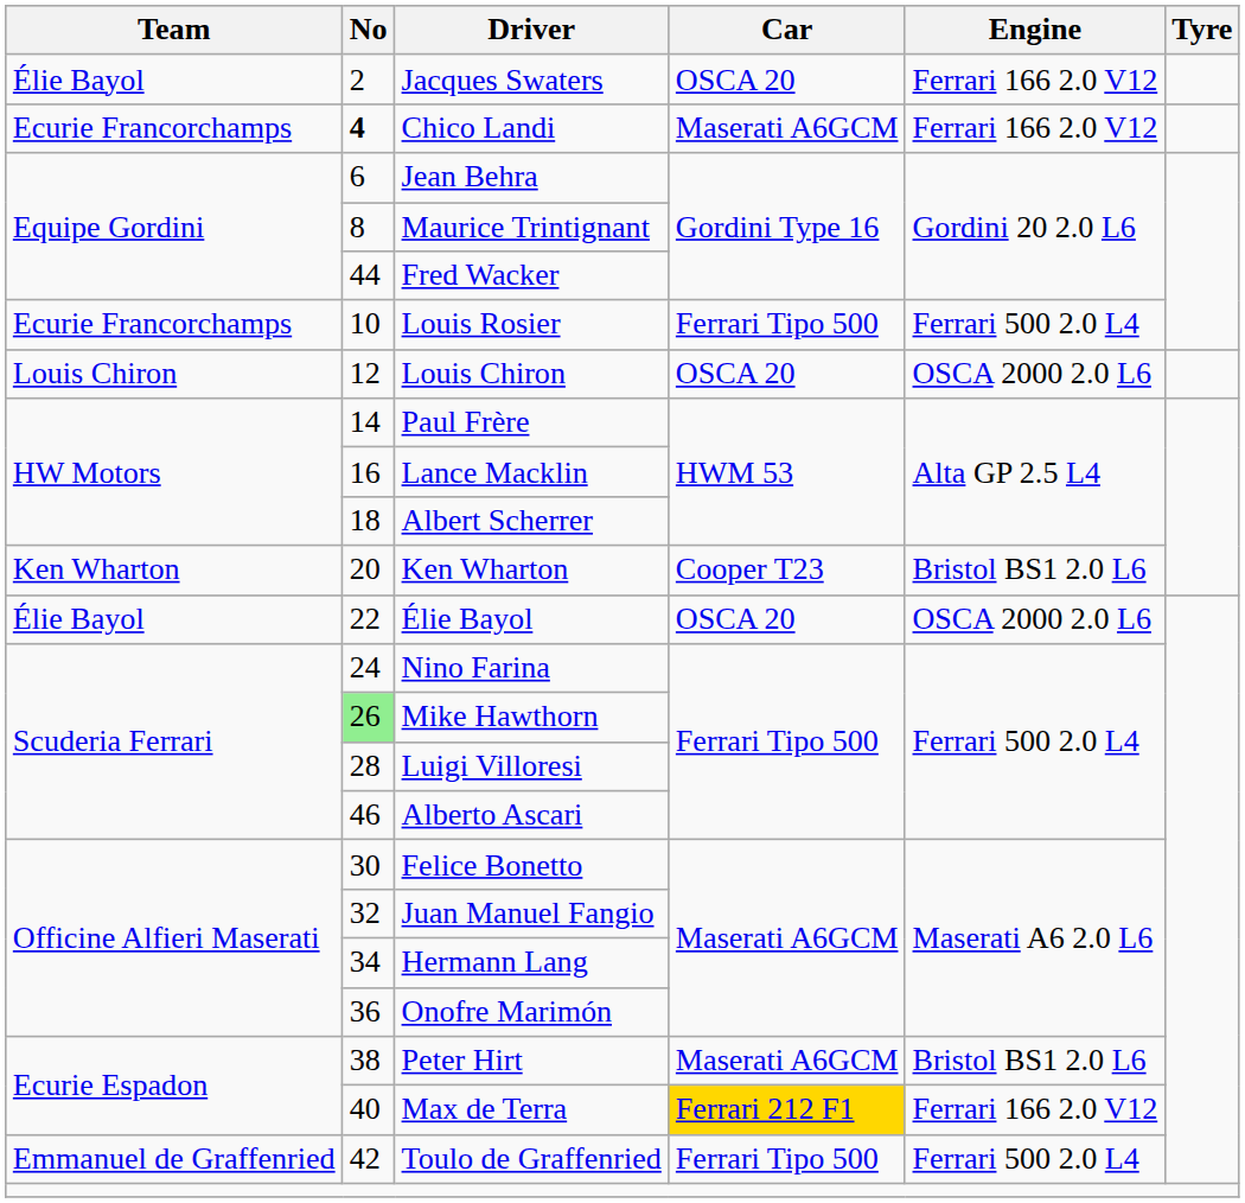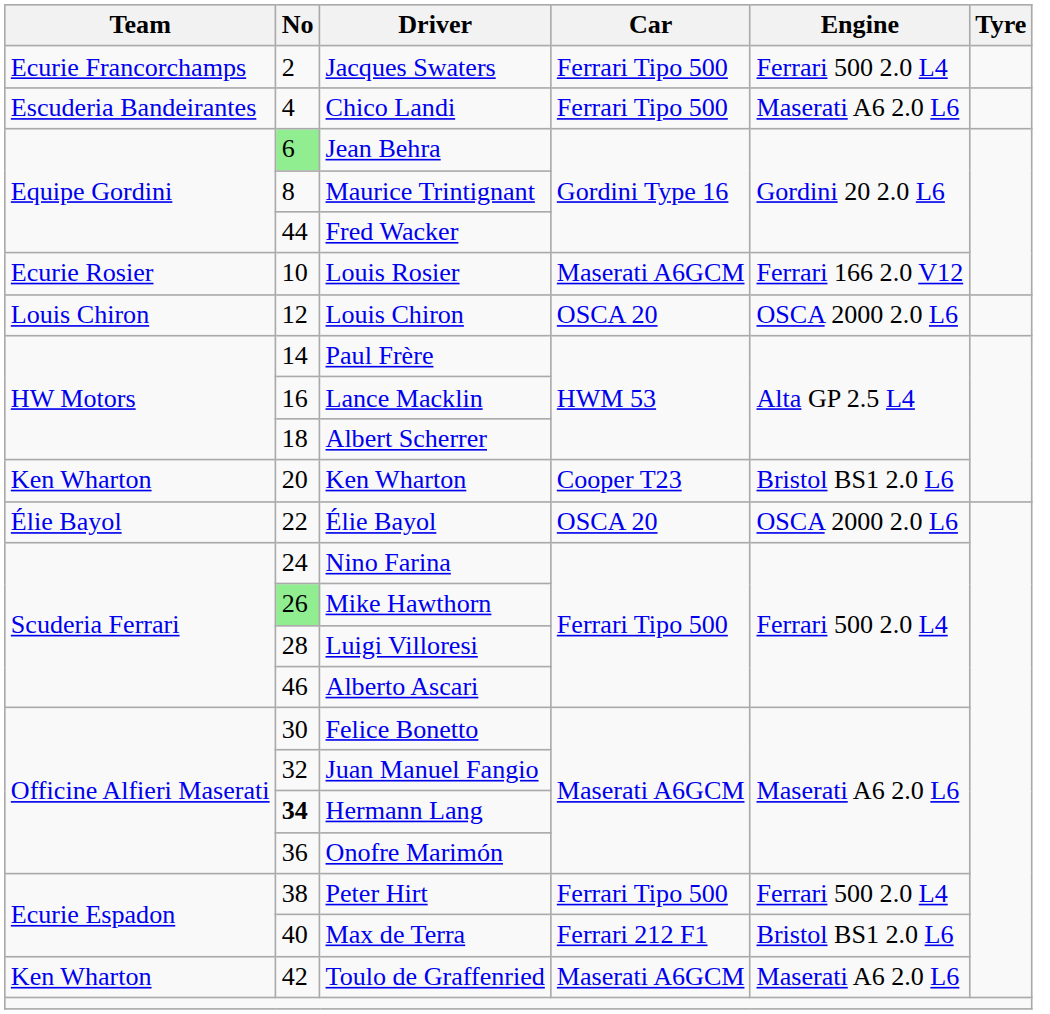Jacques Swaters | Team: Élie Bayol -> Ecurie Francorchamps
Jacques Swaters | Car: OSCA 20 -> Ferrari Tipo 500
Jacques Swaters | Engine: Ferrari 166 2.0 V12 -> Ferrari 500 2.0 L4
Chico Landi | Team: Ecurie Francorchamps -> Escuderia Bandeirantes
Chico Landi | No: bold -> normal
Chico Landi | Car: Maserati A6GCM -> Ferrari Tipo 500
Chico Landi | Engine: Ferrari 166 2.0 V12 -> Maserati A6 2.0 L6
Jean Behra | No: no background -> lightgreen background
Louis Rosier | Team: Ecurie Francorchamps -> Ecurie Rosier
Louis Rosier | Car: Ferrari Tipo 500 -> Maserati A6GCM
Louis Rosier | Engine: Ferrari 500 2.0 L4 -> Ferrari 166 2.0 V12
Hermann Lang | No: normal -> bold
Peter Hirt | Car: Maserati A6GCM -> Ferrari Tipo 500
Peter Hirt | Engine: Bristol BS1 2.0 L6 -> Ferrari 500 2.0 L4
Max de Terra | Car: gold background -> no background
Max de Terra | Engine: Ferrari 166 2.0 V12 -> Bristol BS1 2.0 L6
Toulo de Graffenried | Team: Emmanuel de Graffenried -> Ken Wharton
Toulo de Graffenried | Car: Ferrari Tipo 500 -> Maserati A6GCM
Toulo de Graffenried | Engine: Ferrari 500 2.0 L4 -> Maserati A6 2.0 L6
